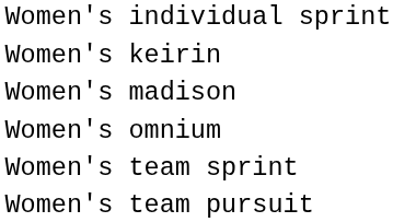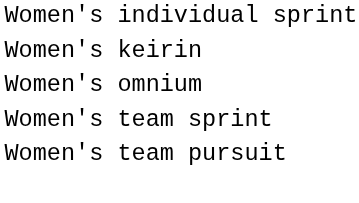- row: Women's madison
